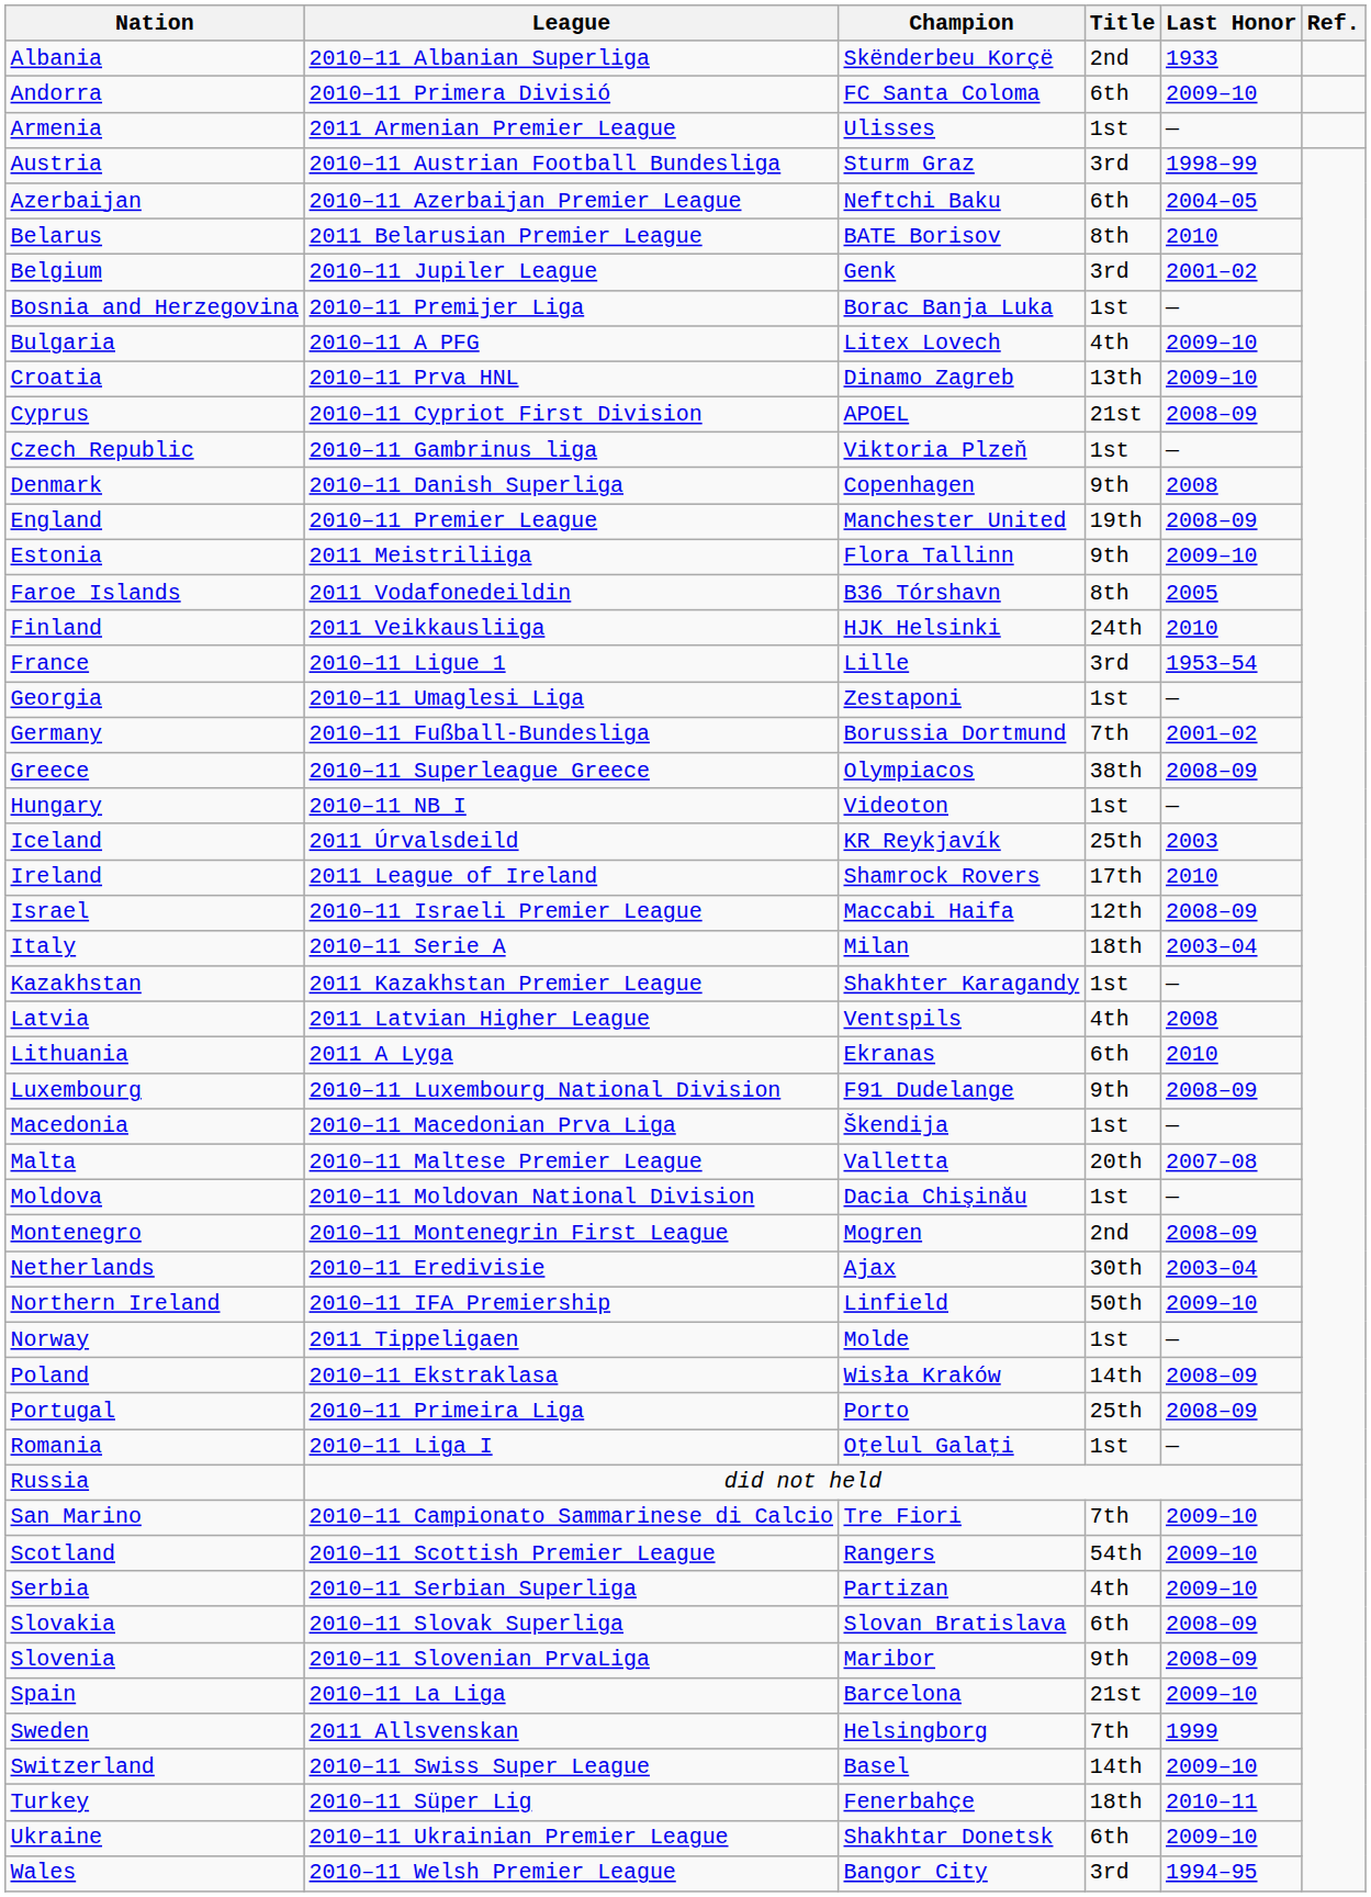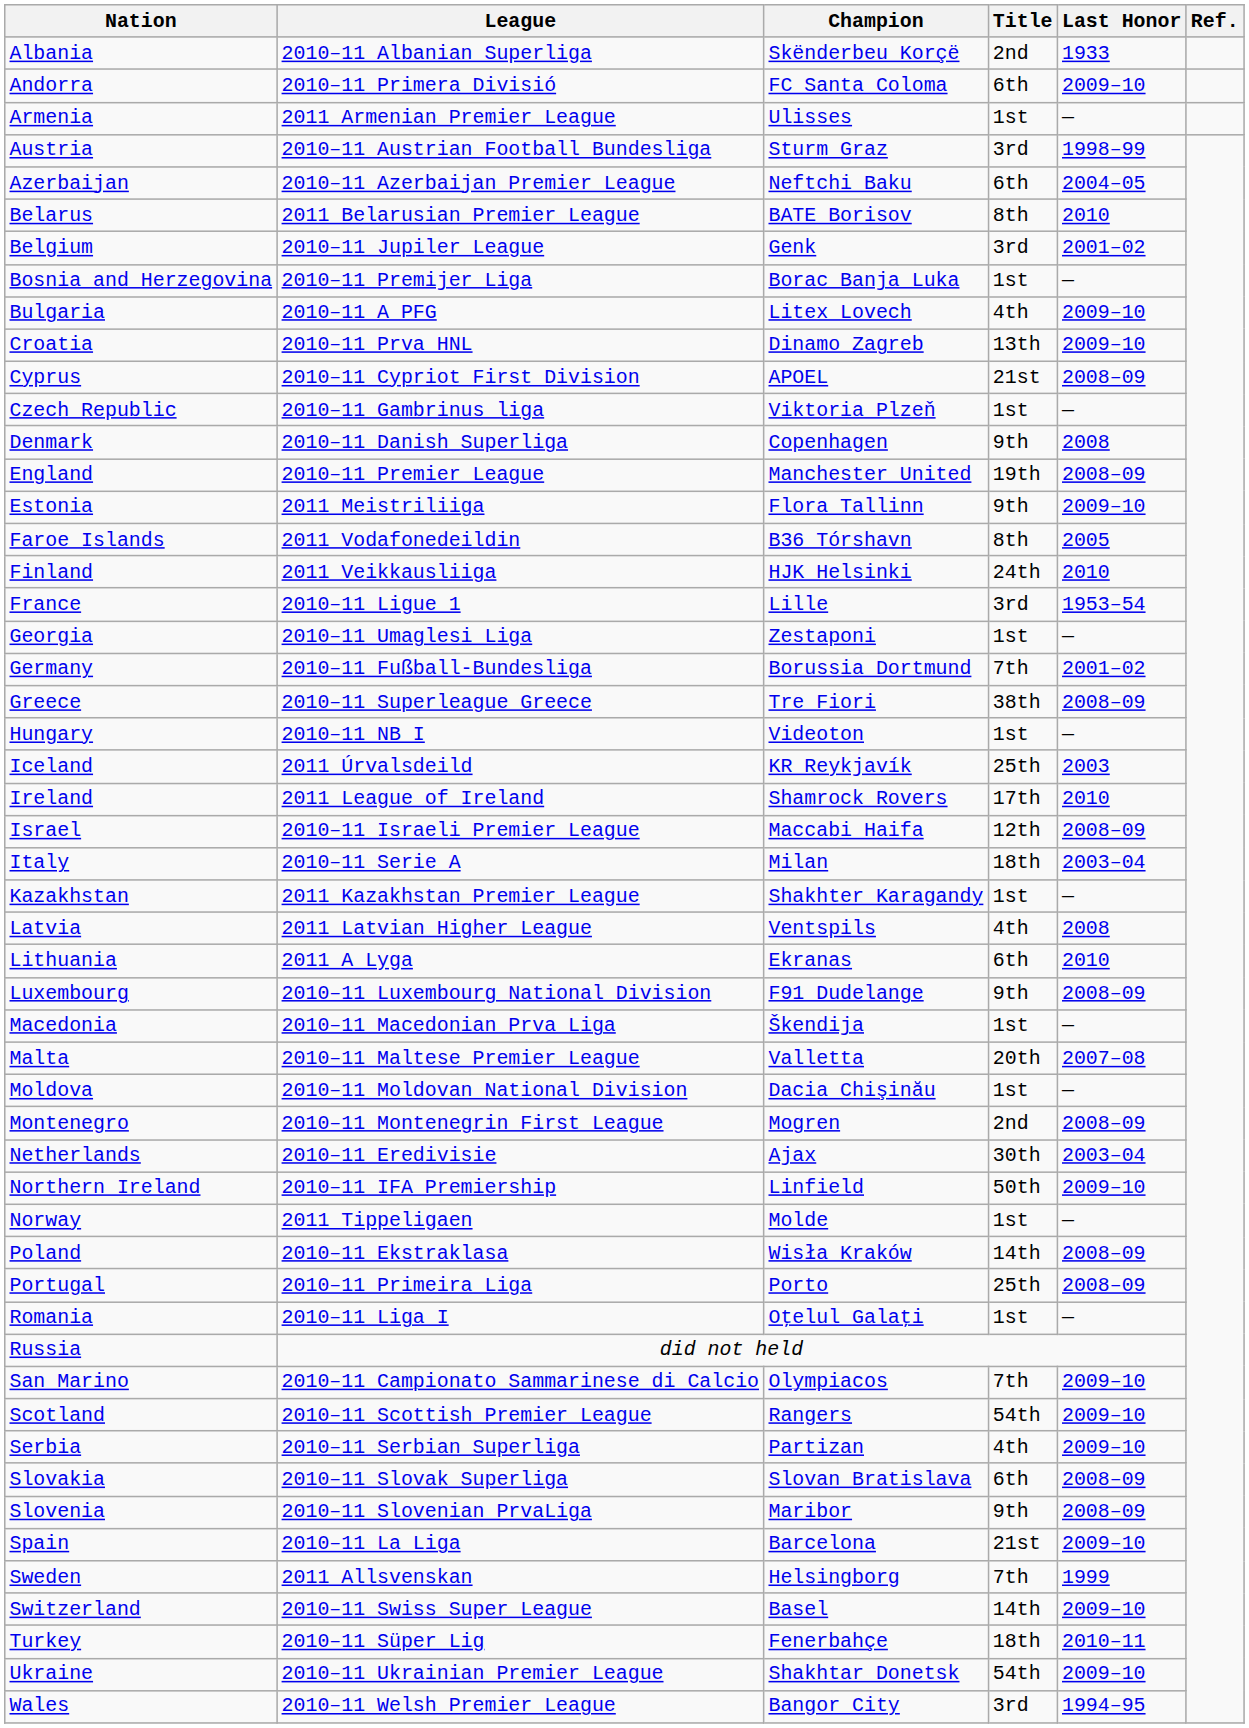Greece | Champion: Olympiacos -> Tre Fiori
San Marino | Champion: Tre Fiori -> Olympiacos
Ukraine | Title: 6th -> 54th
